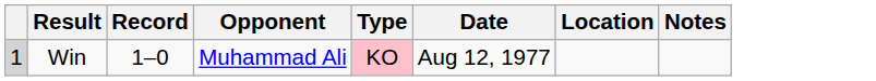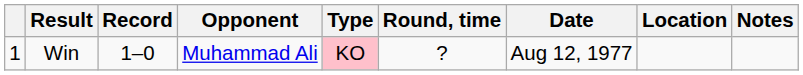+ column: Round, time | ?
Win | column 1: lightgrey background -> no background
